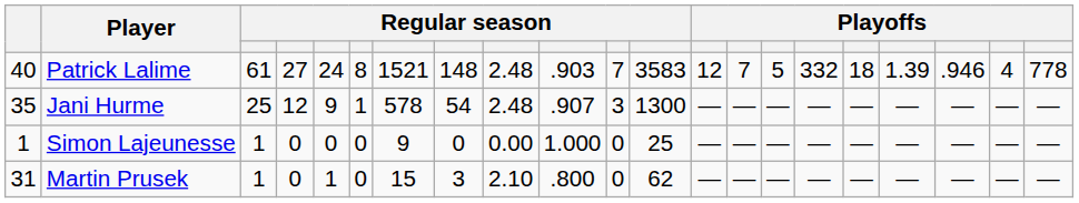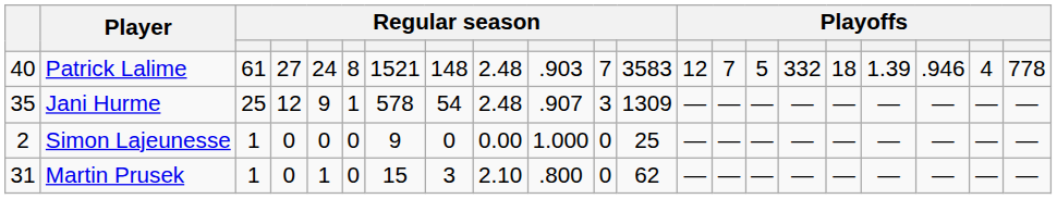Jani Hurme | column 12: 1300 -> 1309
Simon Lajeunesse | column 1: 1 -> 2
